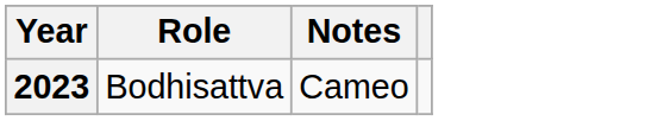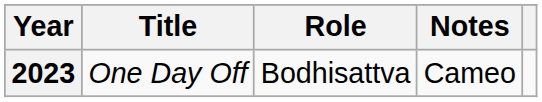+ column: Title | One Day Off
